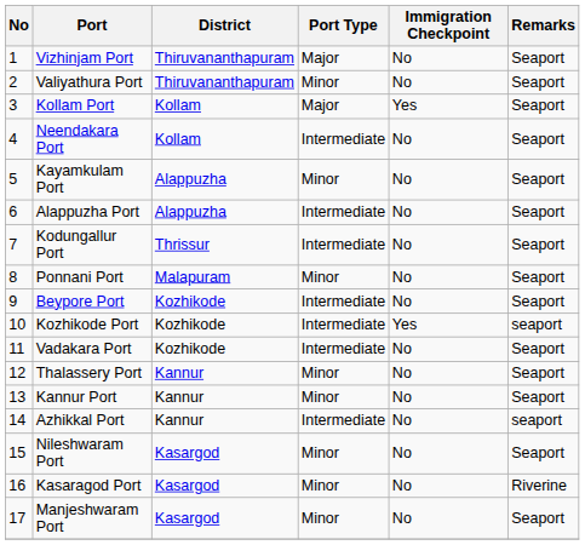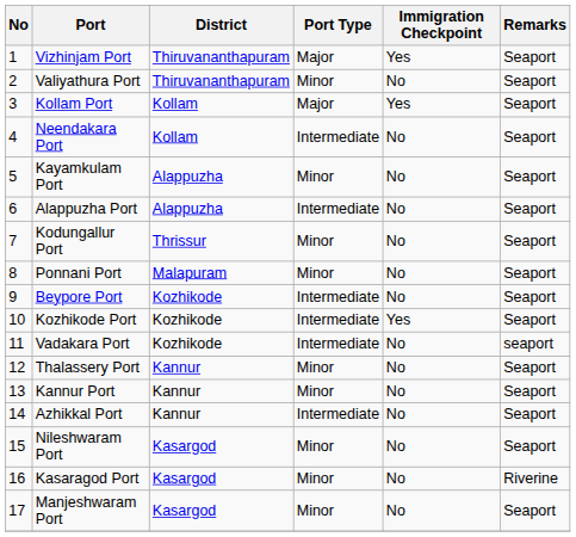Vizhinjam Port | Immigration Checkpoint: No -> Yes
Kodungallur Port | Port Type: Intermediate -> Minor
Kozhikode Port | Remarks: seaport -> Seaport
Vadakara Port | Remarks: Seaport -> seaport
Azhikkal Port | Remarks: seaport -> Seaport
